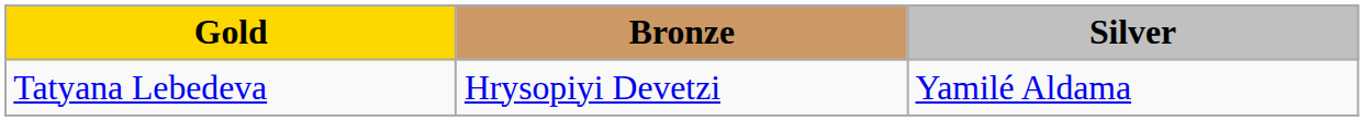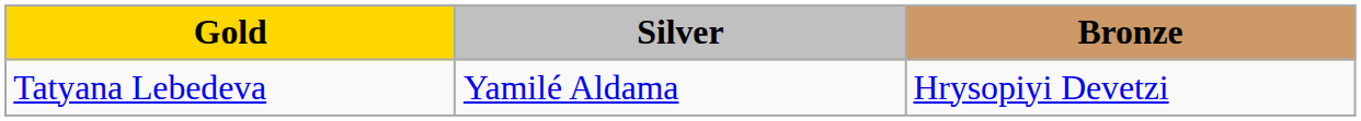columns swapped: Silver <-> Bronze
